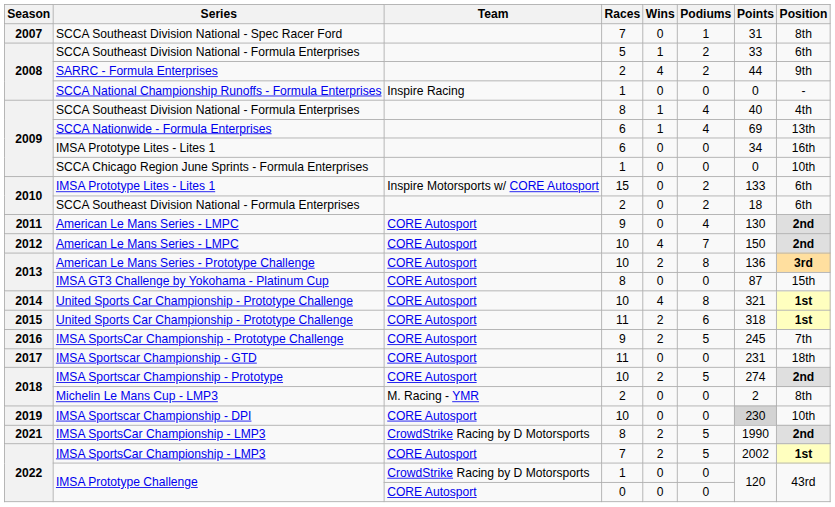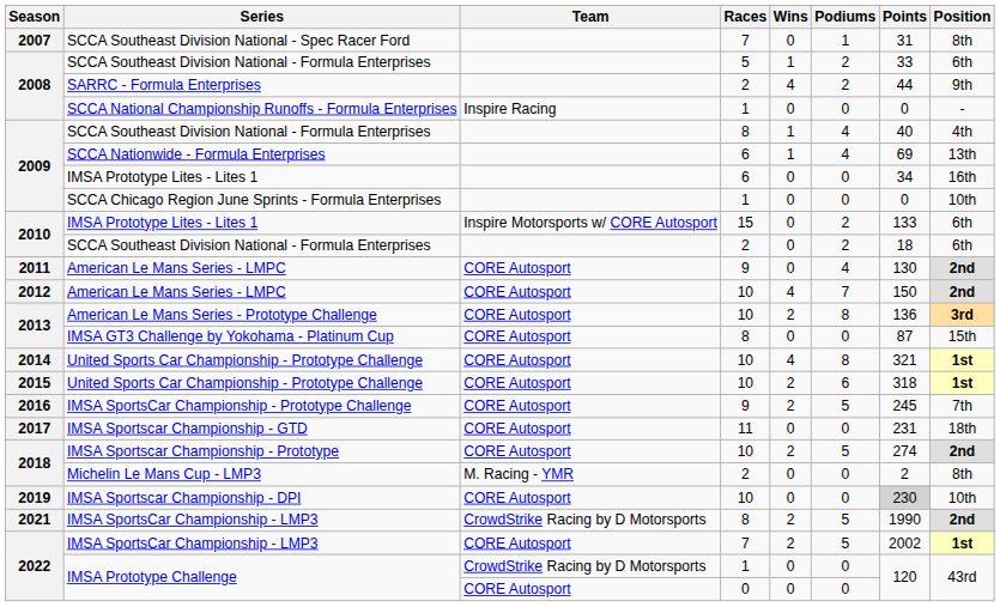2015 / United Sports Car Championship - Prototype Challenge | Races: 11 -> 10
